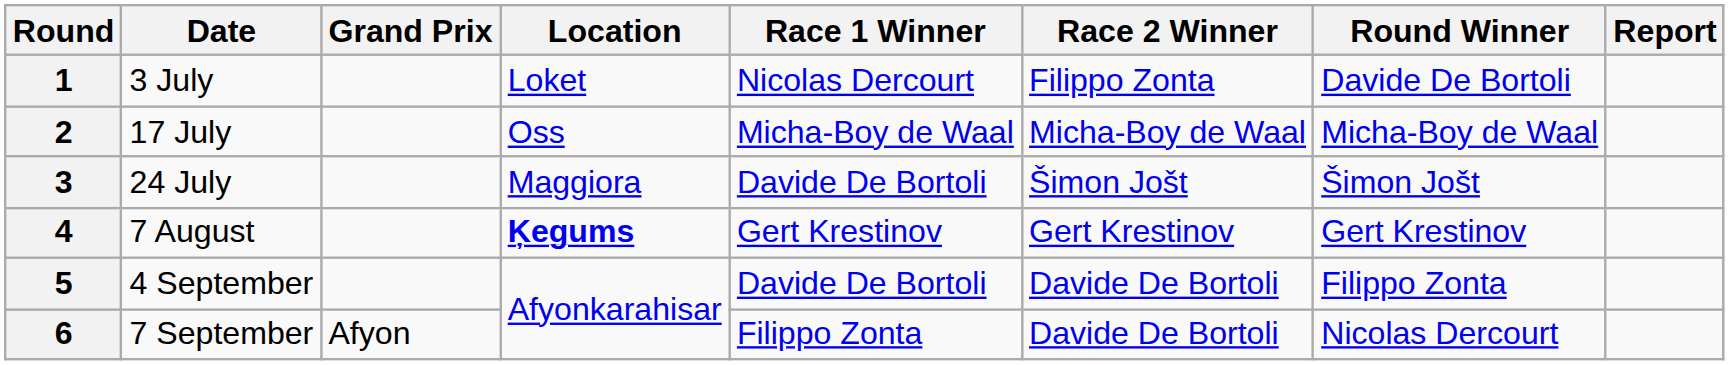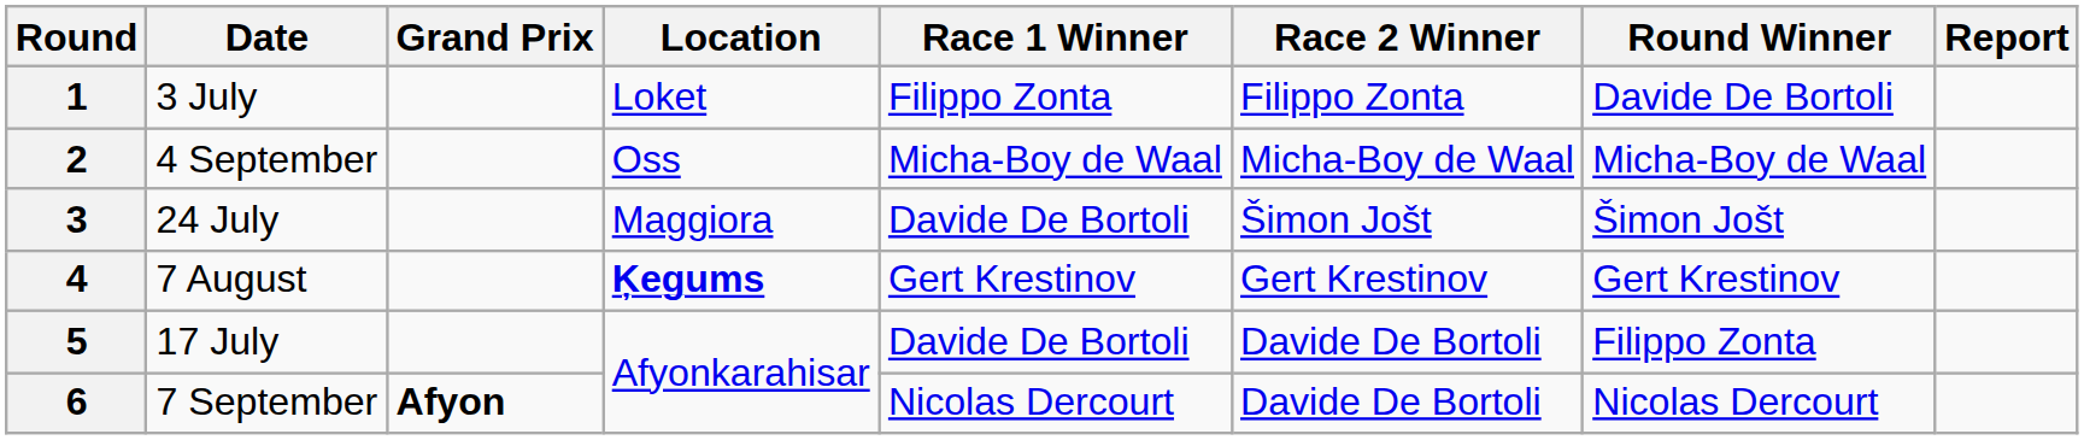1 | Race 1 Winner: Nicolas Dercourt -> Filippo Zonta
2 | Date: 17 July -> 4 September
5 | Date: 4 September -> 17 July
6 | Grand Prix: normal -> bold
6 | Race 1 Winner: Filippo Zonta -> Nicolas Dercourt
